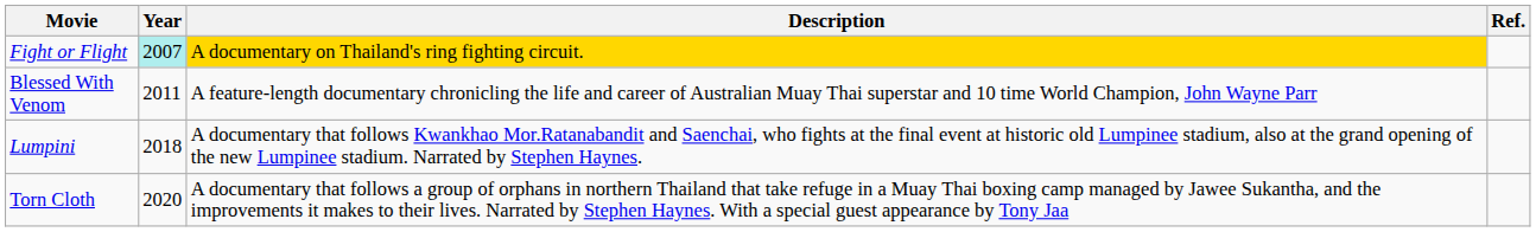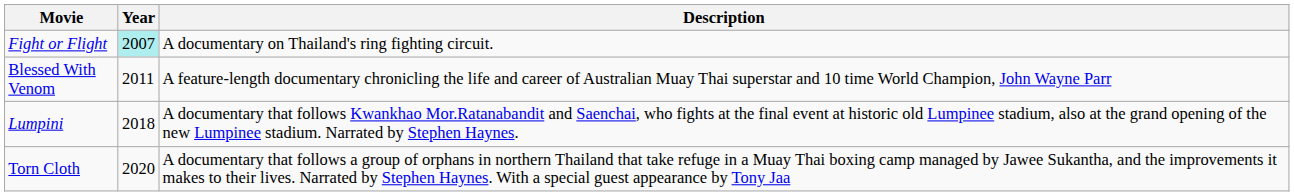- column: Ref.
Fight or Flight | Description: gold background -> no background
